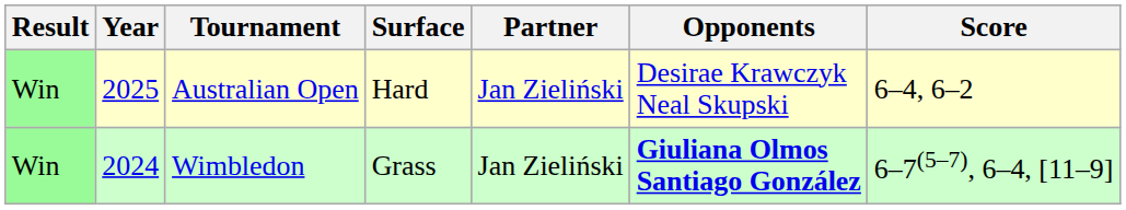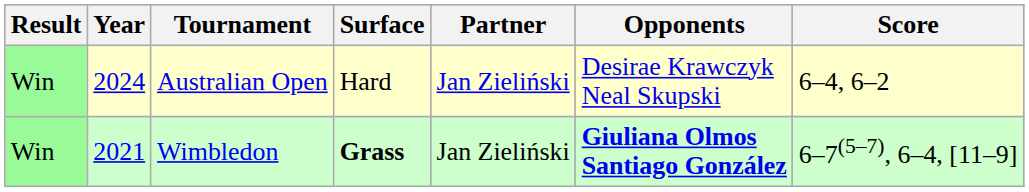Australian Open | Year: 2025 -> 2024
Wimbledon | Year: 2024 -> 2021
Wimbledon | Surface: normal -> bold
